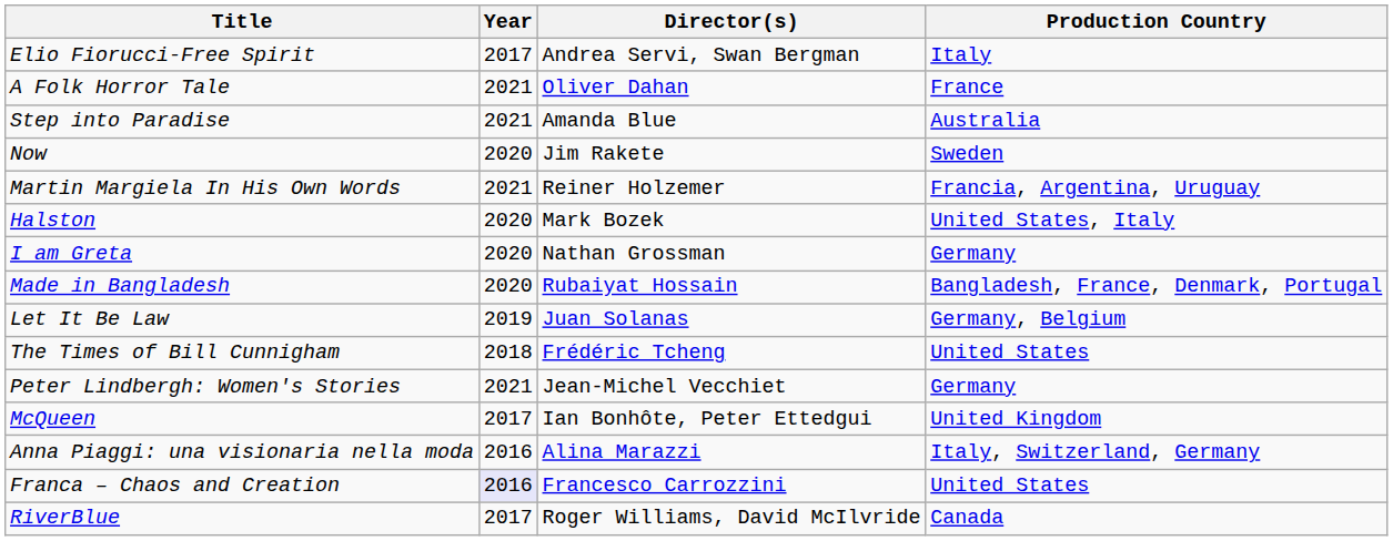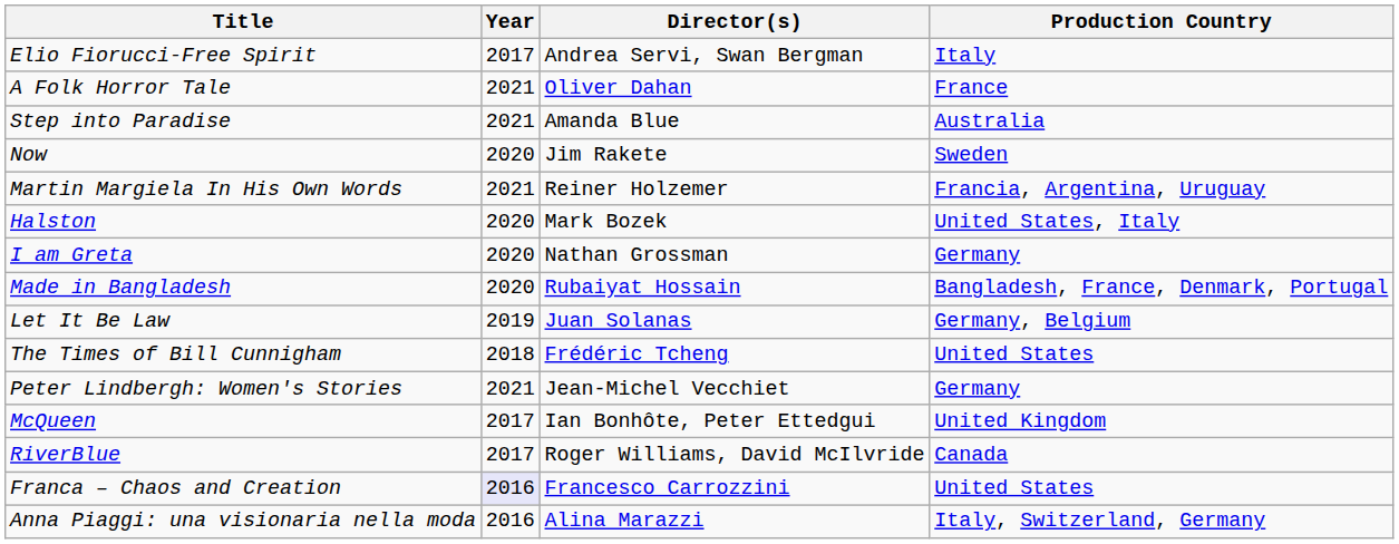rows swapped: RiverBlue <-> Anna Piaggi: una visionaria nella moda
